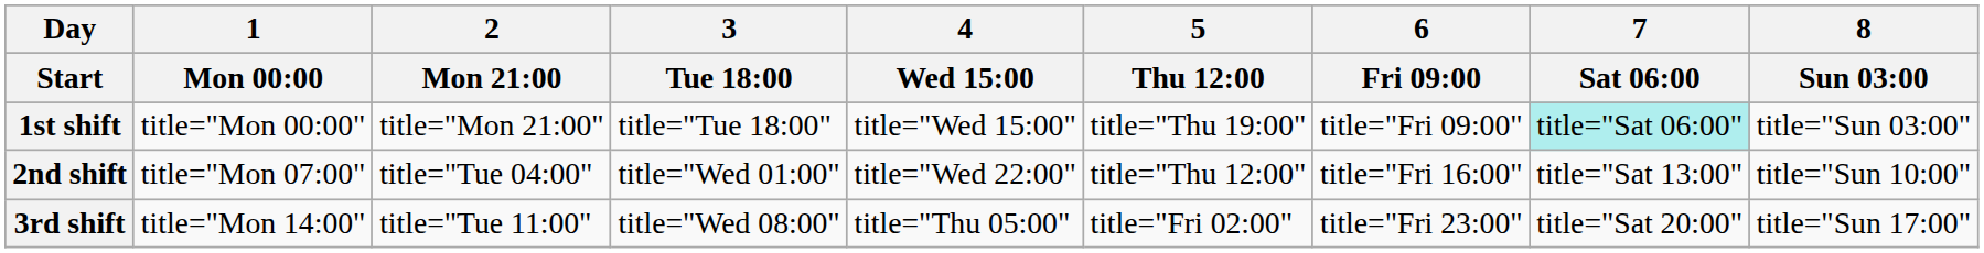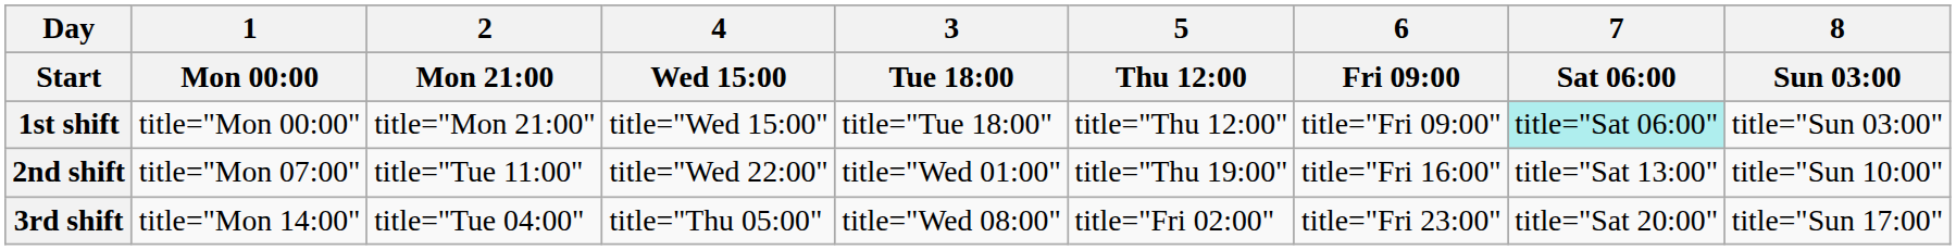columns swapped: 3 / Tue 18:00 <-> 4 / Wed 15:00
1st shift | 5 / Thu 12:00: title="Thu 19:00" -> title="Thu 12:00"
2nd shift | 2 / Mon 21:00: title="Tue 04:00" -> title="Tue 11:00"
2nd shift | 5 / Thu 12:00: title="Thu 12:00" -> title="Thu 19:00"
3rd shift | 2 / Mon 21:00: title="Tue 11:00" -> title="Tue 04:00"
